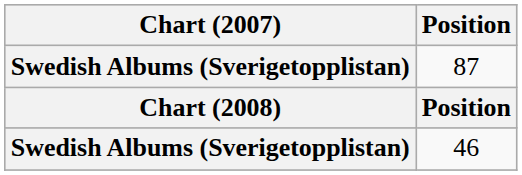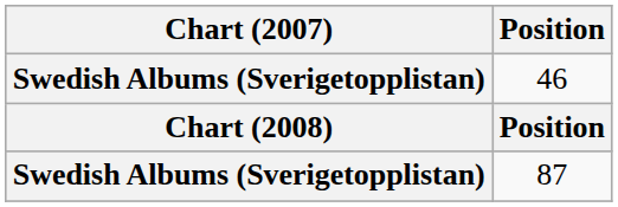rows swapped: 46 <-> 87
